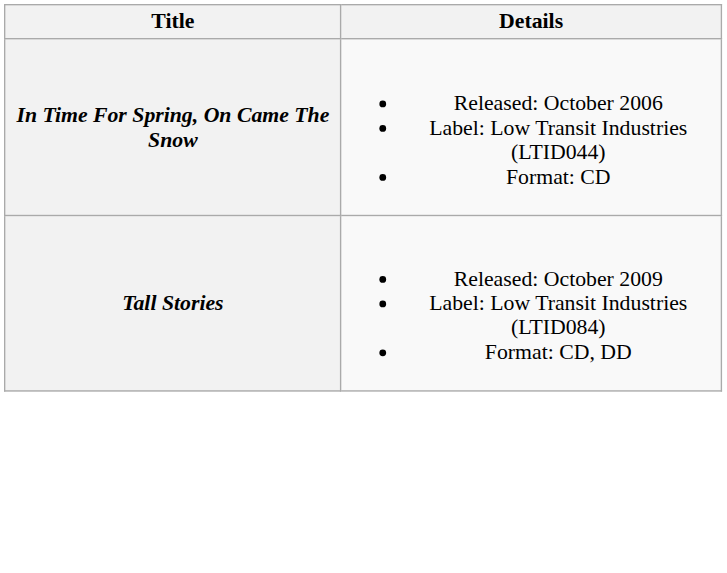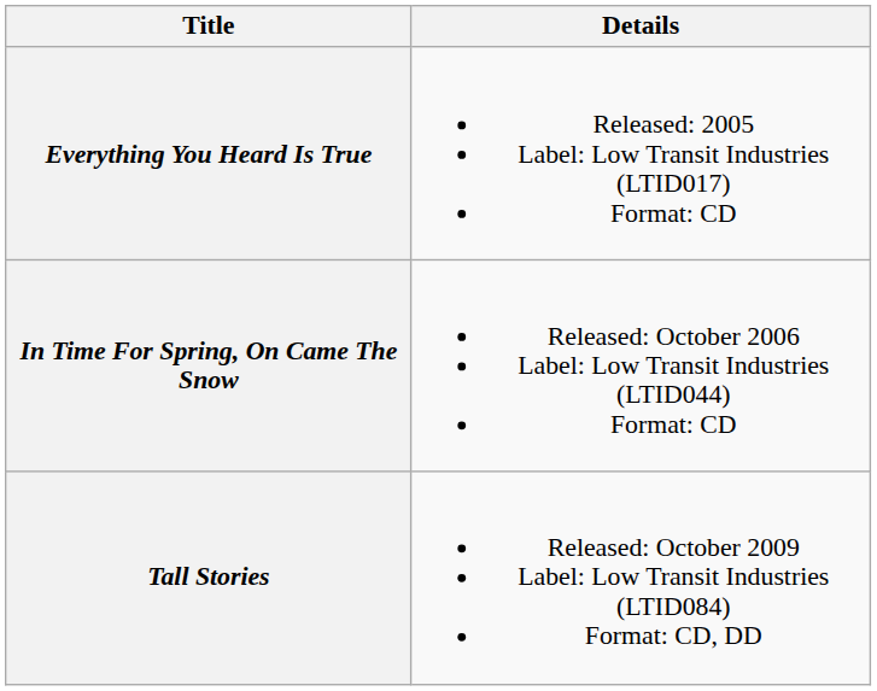+ row: Everything You Heard Is True | Released: 2005 Label: Low Transit Industries (LTID017) Format: CD
